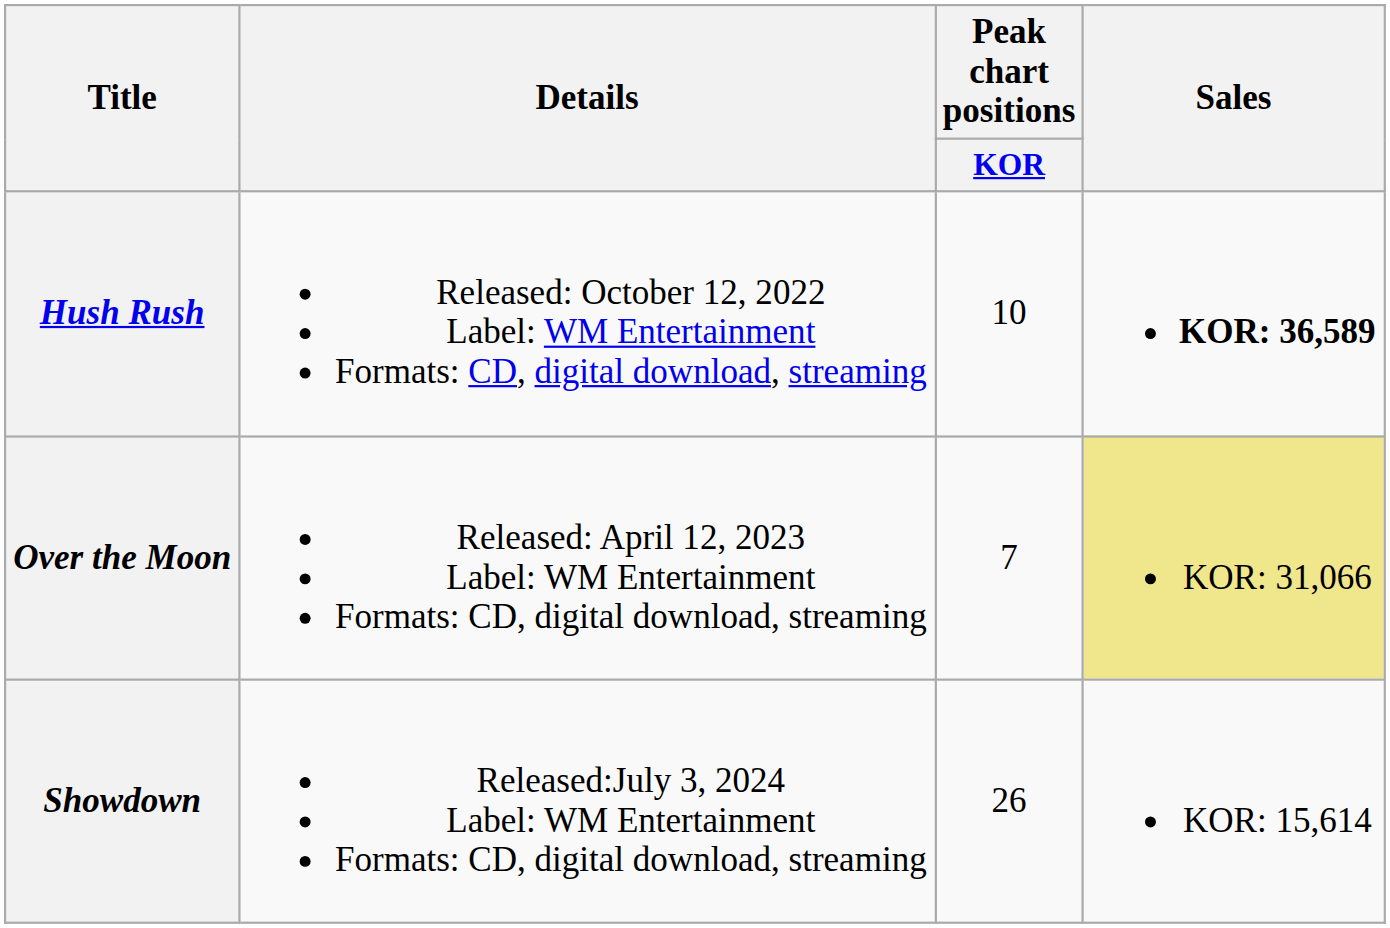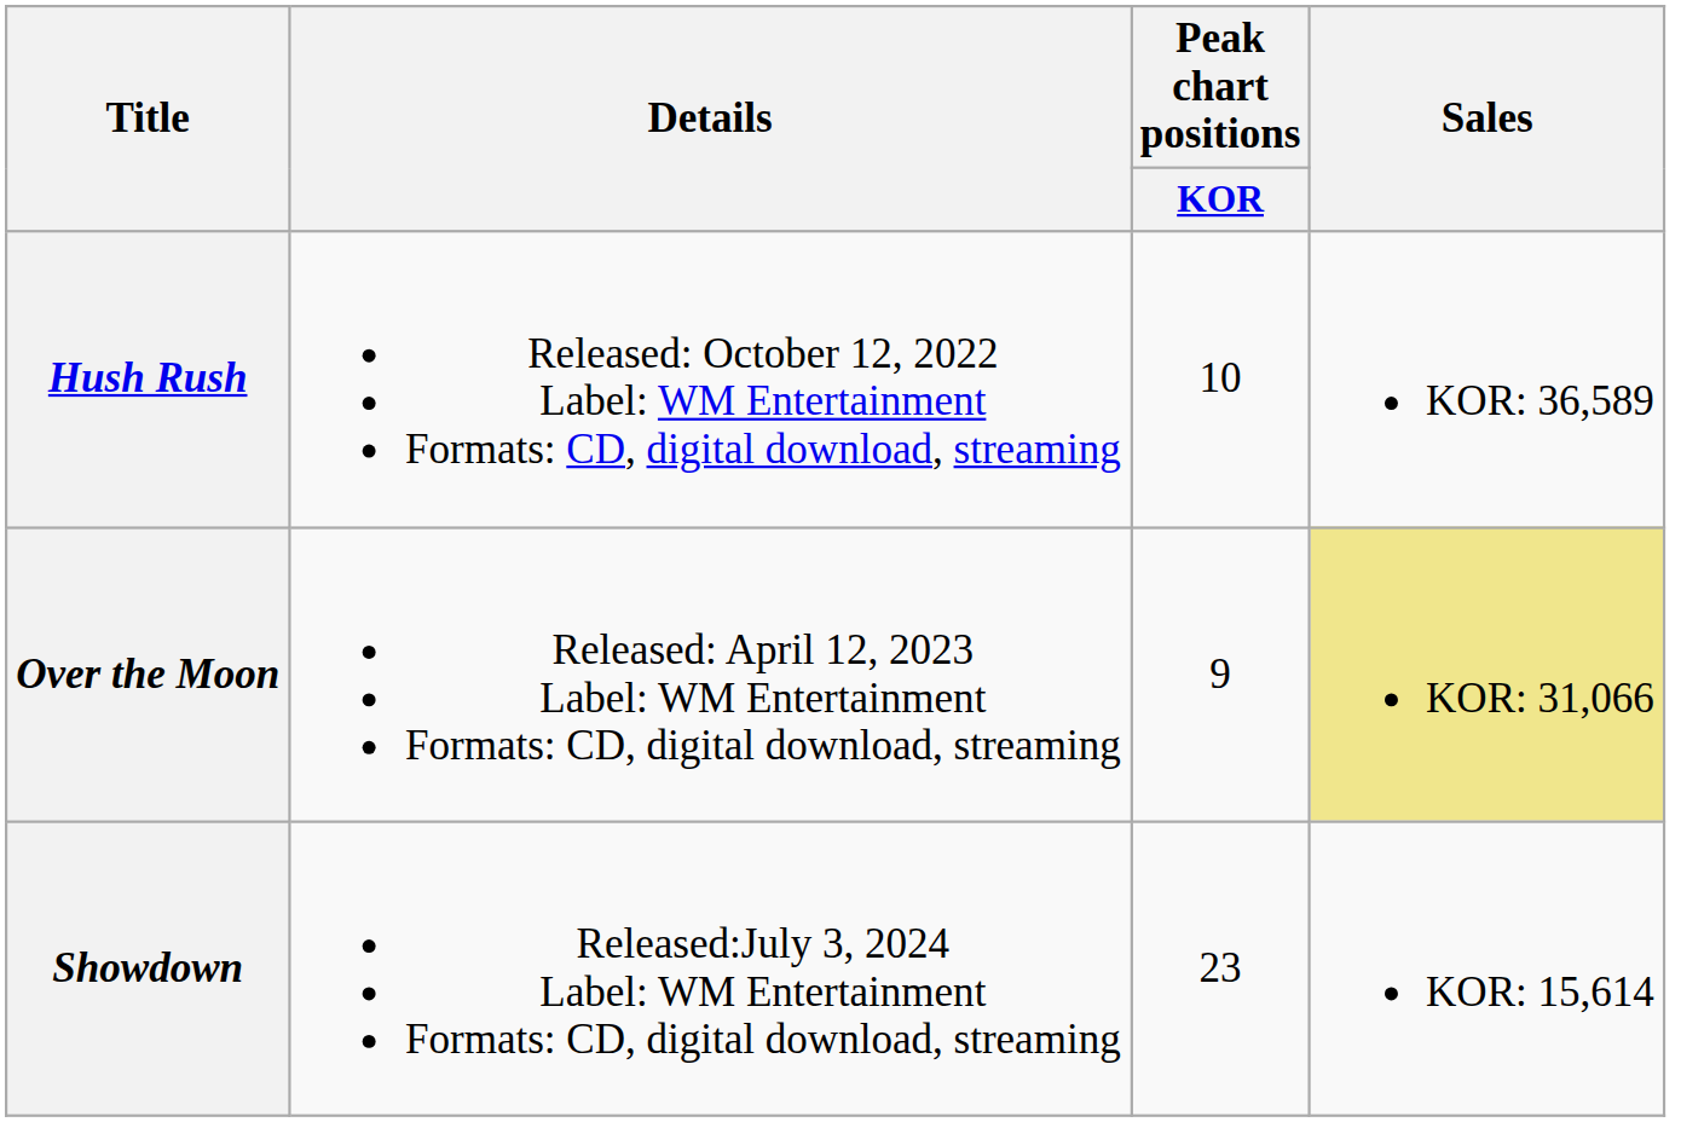Hush Rush | Sales: bold -> normal
Over the Moon | Peak chart positions / KOR: 7 -> 9
Showdown | Peak chart positions / KOR: 26 -> 23
